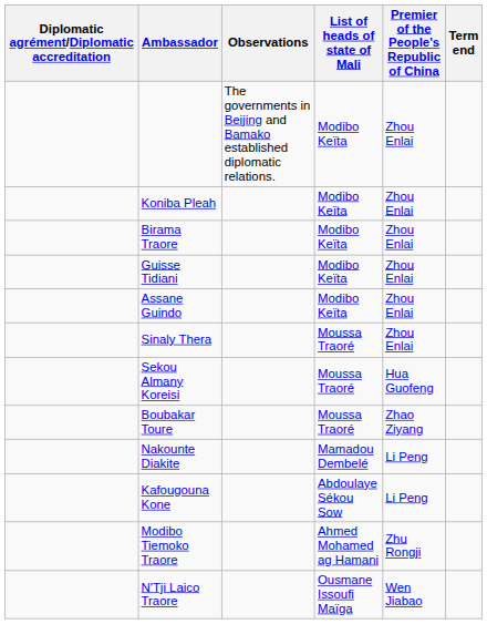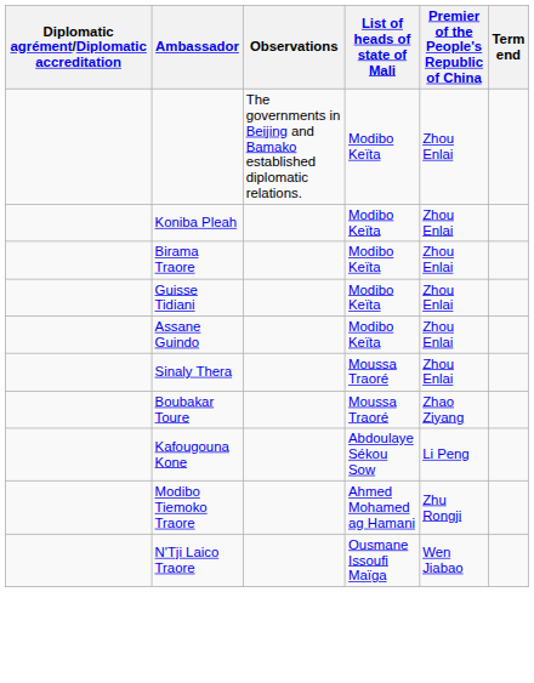- row: Sekou Almany Koreisi | Moussa Traoré | Hua Guofeng
- row: Nakounte Diakite | Mamadou Dembelé | Li Peng
